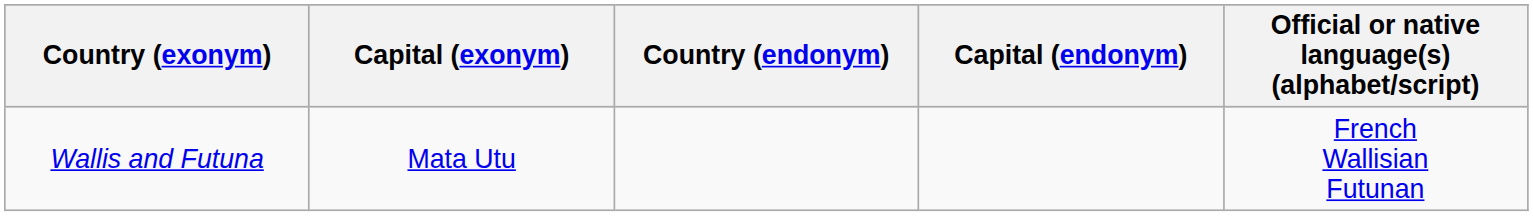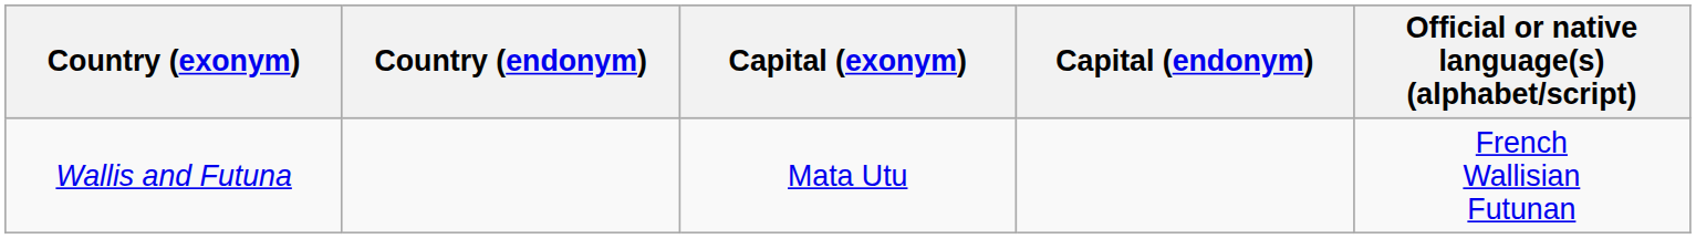columns swapped: Capital (exonym) <-> Country (endonym)
